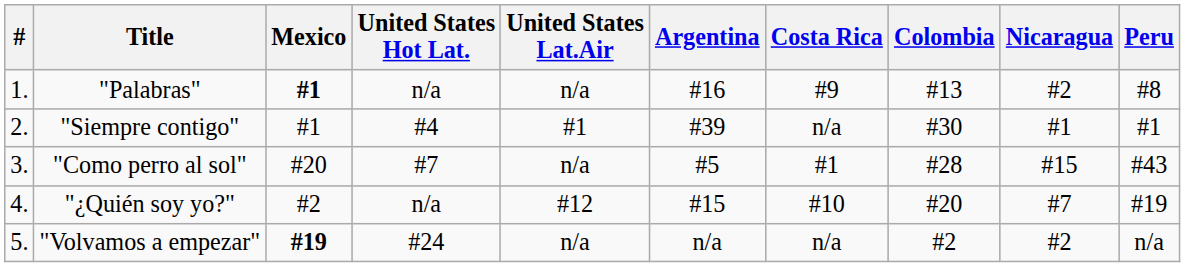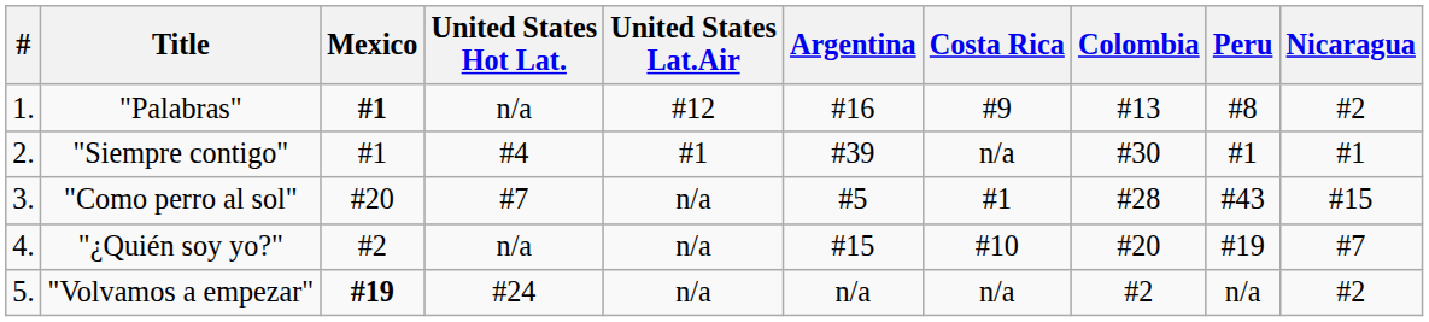columns swapped: Peru <-> Nicaragua
"Palabras" | United States Lat.Air: n/a -> #12
"¿Quién soy yo?" | United States Lat.Air: #12 -> n/a
